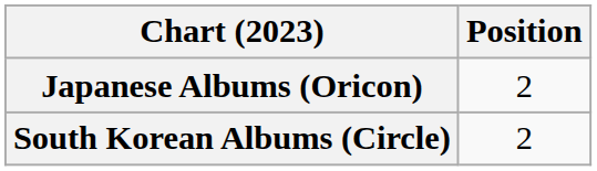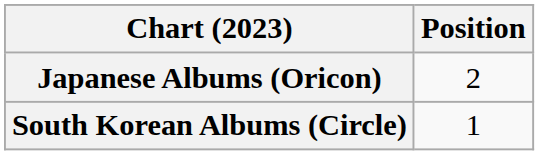South Korean Albums (Circle) | Position: 2 -> 1
